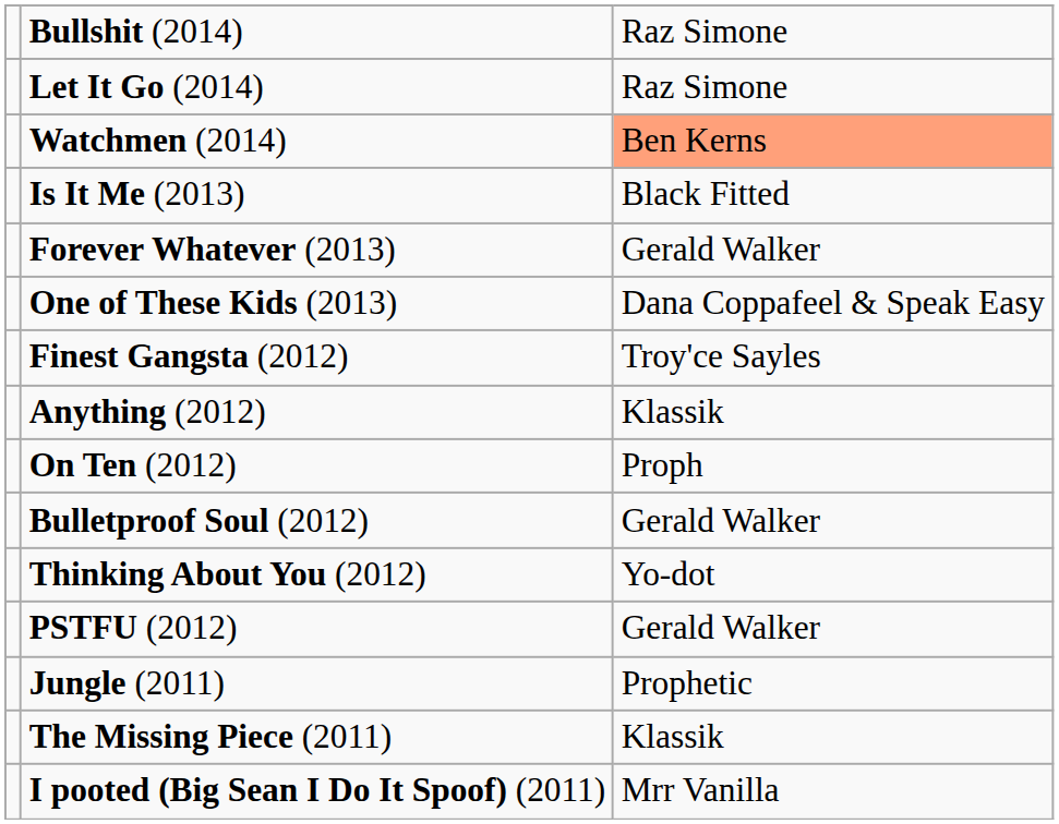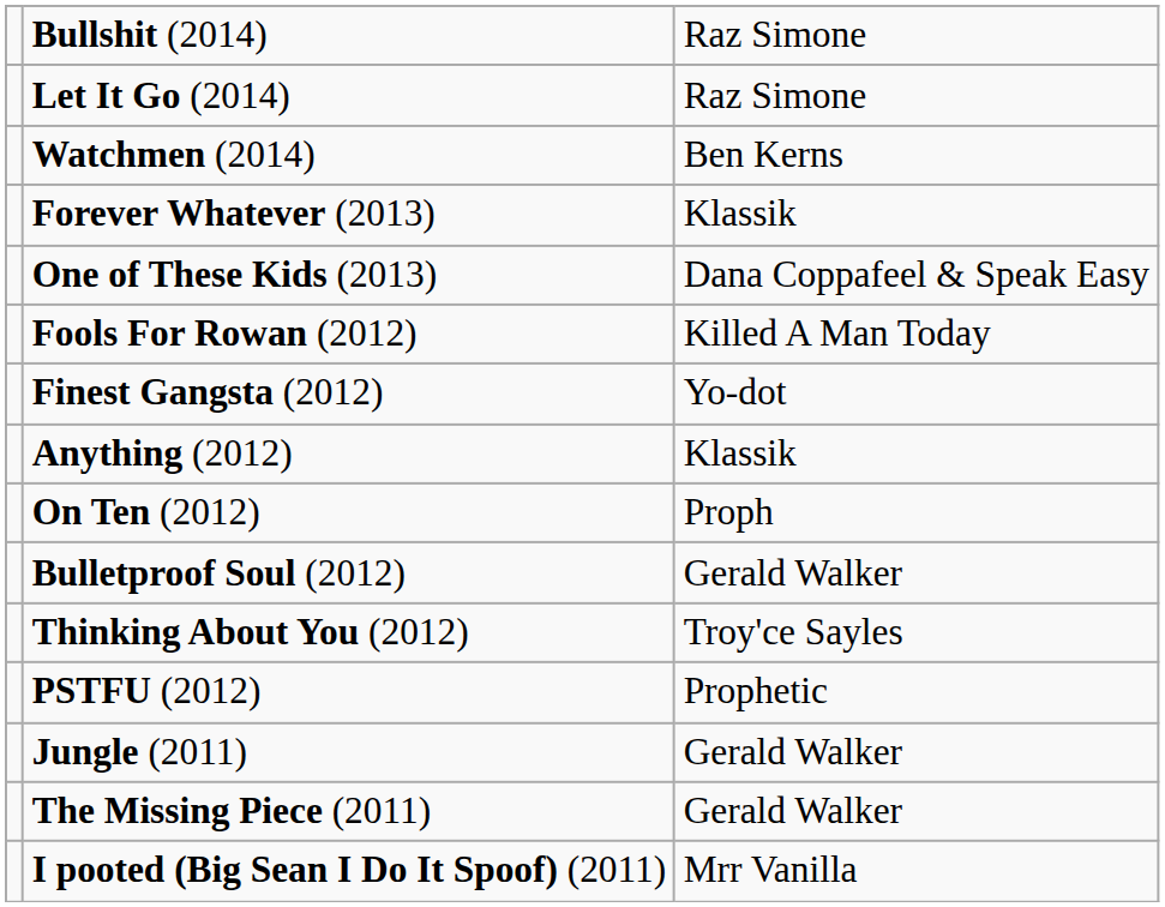Watchmen (2014) | column 3: lightsalmon background -> no background
- row: Is It Me (2013) | Black Fitted
Forever Whatever (2013) | column 3: Gerald Walker -> Klassik
+ row: Fools For Rowan (2012) | Killed A Man Today
Finest Gangsta (2012) | column 3: Troy'ce Sayles -> Yo-dot
Thinking About You (2012) | column 3: Yo-dot -> Troy'ce Sayles
PSTFU (2012) | column 3: Gerald Walker -> Prophetic
Jungle (2011) | column 3: Prophetic -> Gerald Walker
The Missing Piece (2011) | column 3: Klassik -> Gerald Walker
